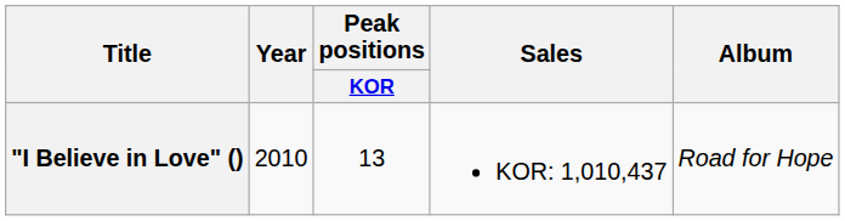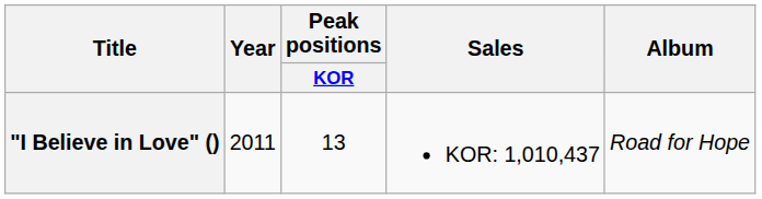"I Believe in Love" () | Year: 2010 -> 2011
